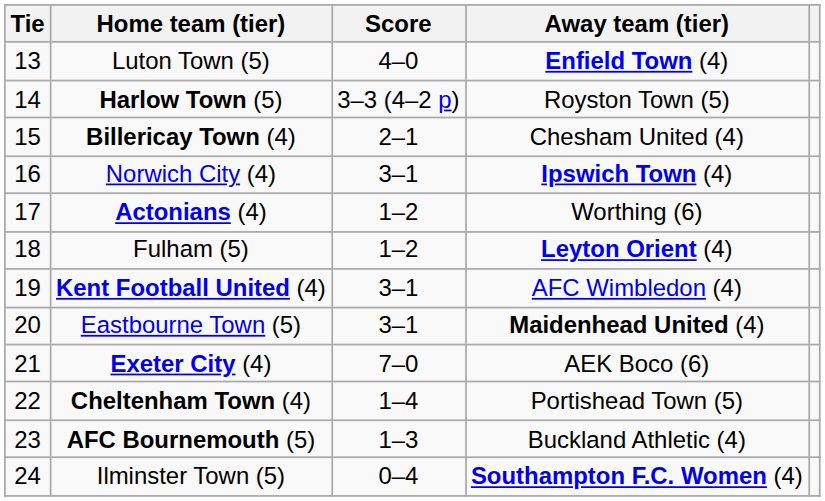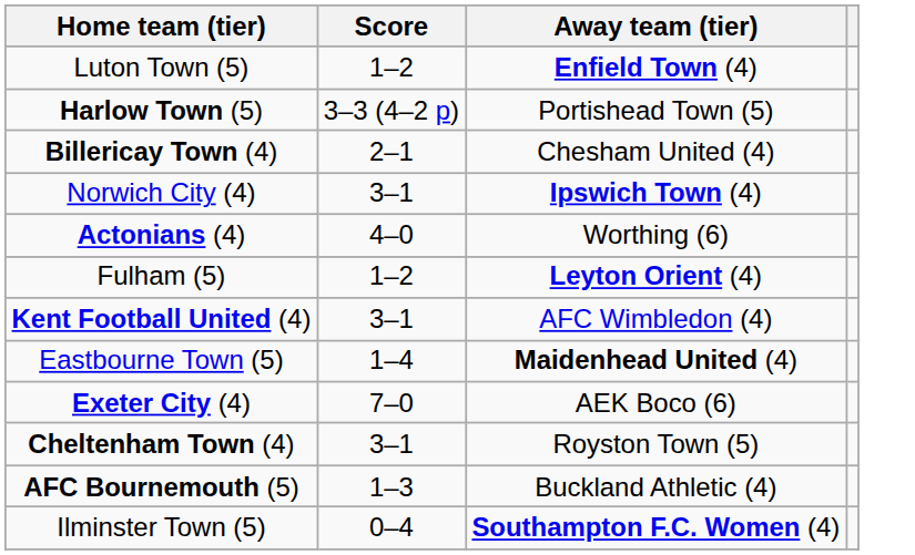- column: Tie | 13 | 14 | 15 | 16 | 17 | 18 | 19 | 20 | 21 | 22 | 23 | 24
Luton Town (5) | Score: 4–0 -> 1–2
Harlow Town (5) | Away team (tier): Royston Town (5) -> Portishead Town (5)
Actonians (4) | Score: 1–2 -> 4–0
Eastbourne Town (5) | Score: 3–1 -> 1–4
Cheltenham Town (4) | Score: 1–4 -> 3–1
Cheltenham Town (4) | Away team (tier): Portishead Town (5) -> Royston Town (5)
